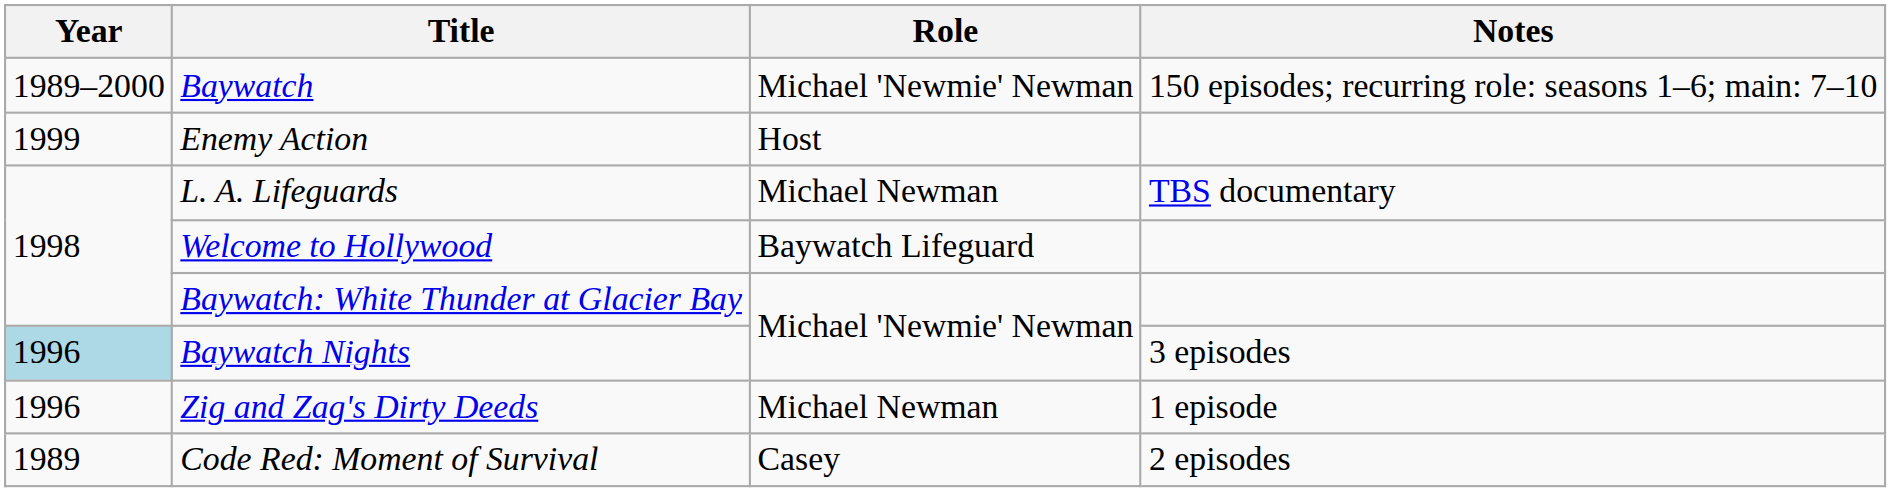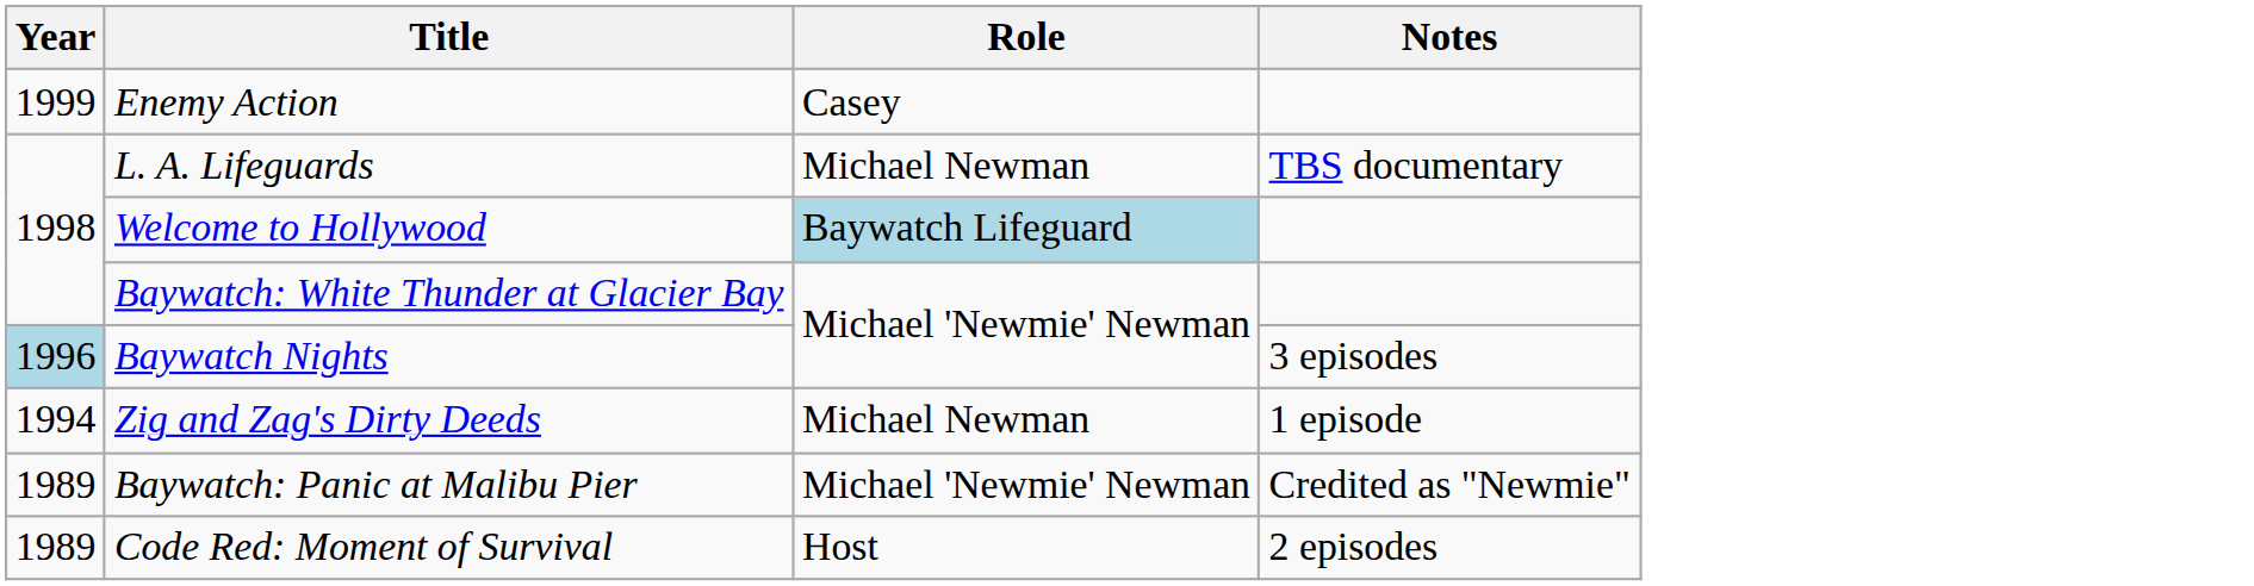- row: 1989–2000 | Baywatch | Michael 'Newmie' Newman | 150 episodes; recurring role: seasons 1–6; main: 7–10
Enemy Action | Role: Host -> Casey
Welcome to Hollywood | Role: no background -> lightblue background
Zig and Zag's Dirty Deeds | Year: 1996 -> 1994
+ row: 1989 | Baywatch: Panic at Malibu Pier | Michael 'Newmie' Newman | Credited as "Newmie"
Code Red: Moment of Survival | Role: Casey -> Host
